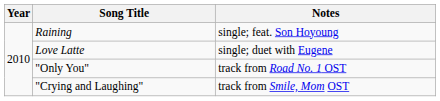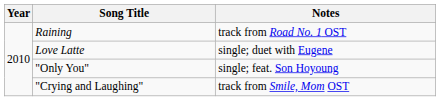Raining | Notes: single; feat. Son Hoyoung -> track from Road No. 1 OST
"Only You" | Notes: track from Road No. 1 OST -> single; feat. Son Hoyoung
